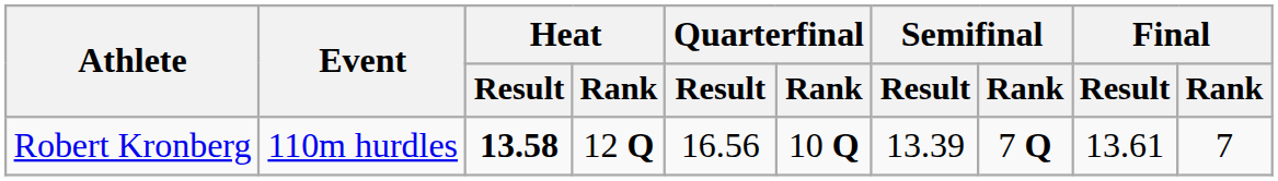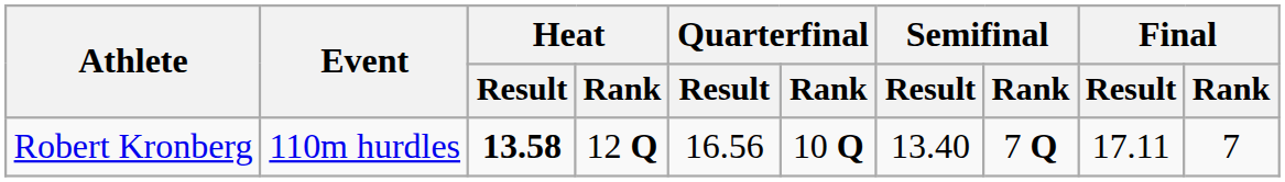Robert Kronberg | Semifinal / Result: 13.39 -> 13.40
Robert Kronberg | Final / Result: 13.61 -> 17.11
